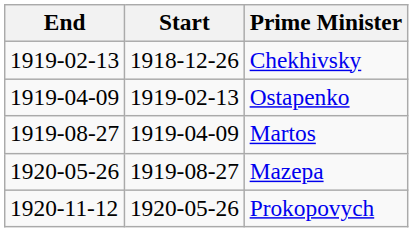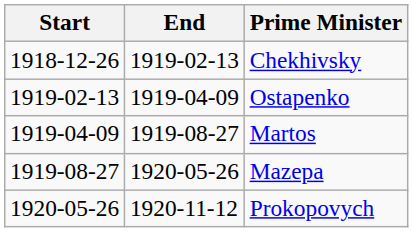columns swapped: Start <-> End
